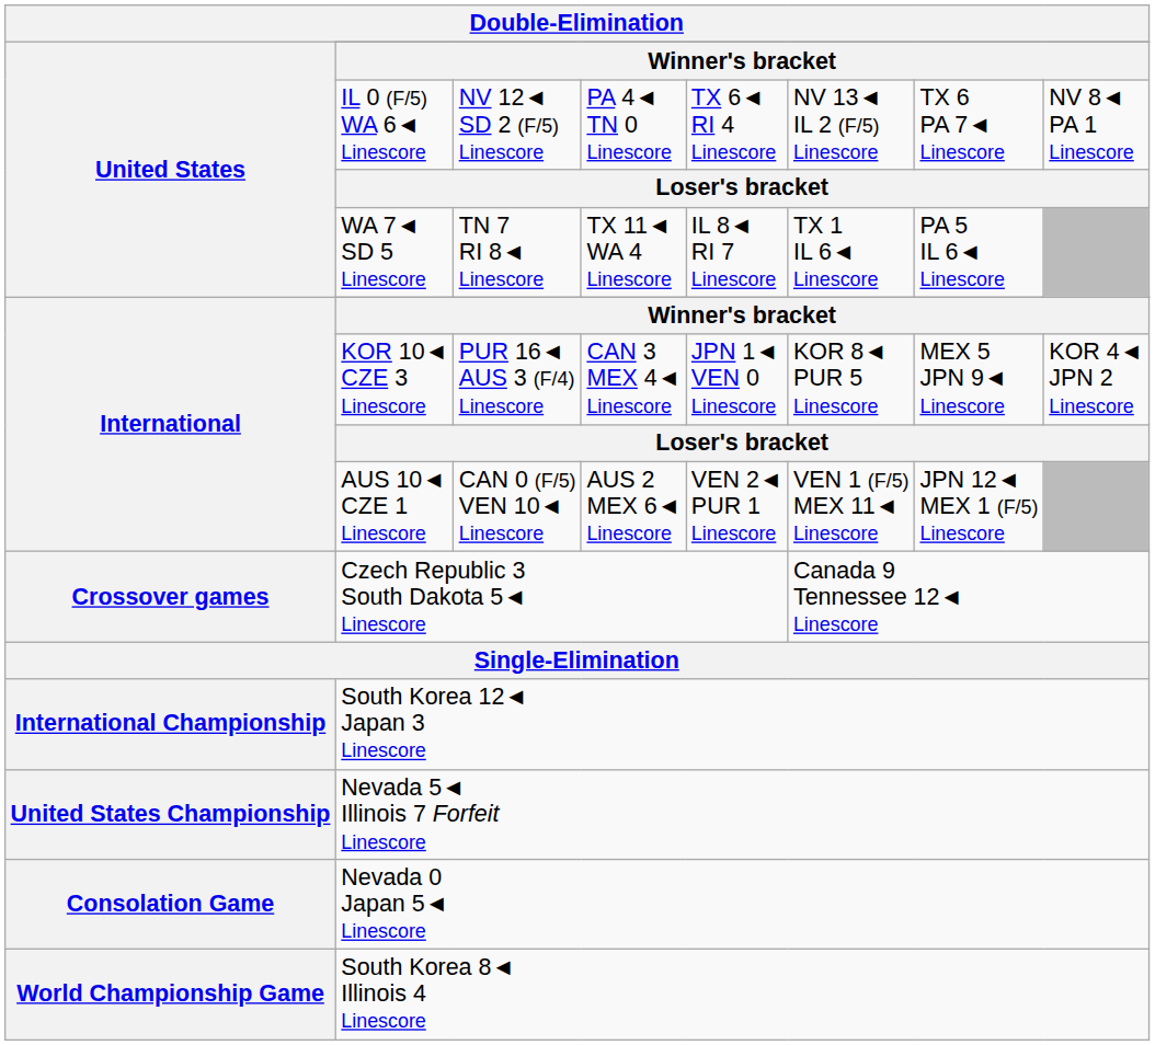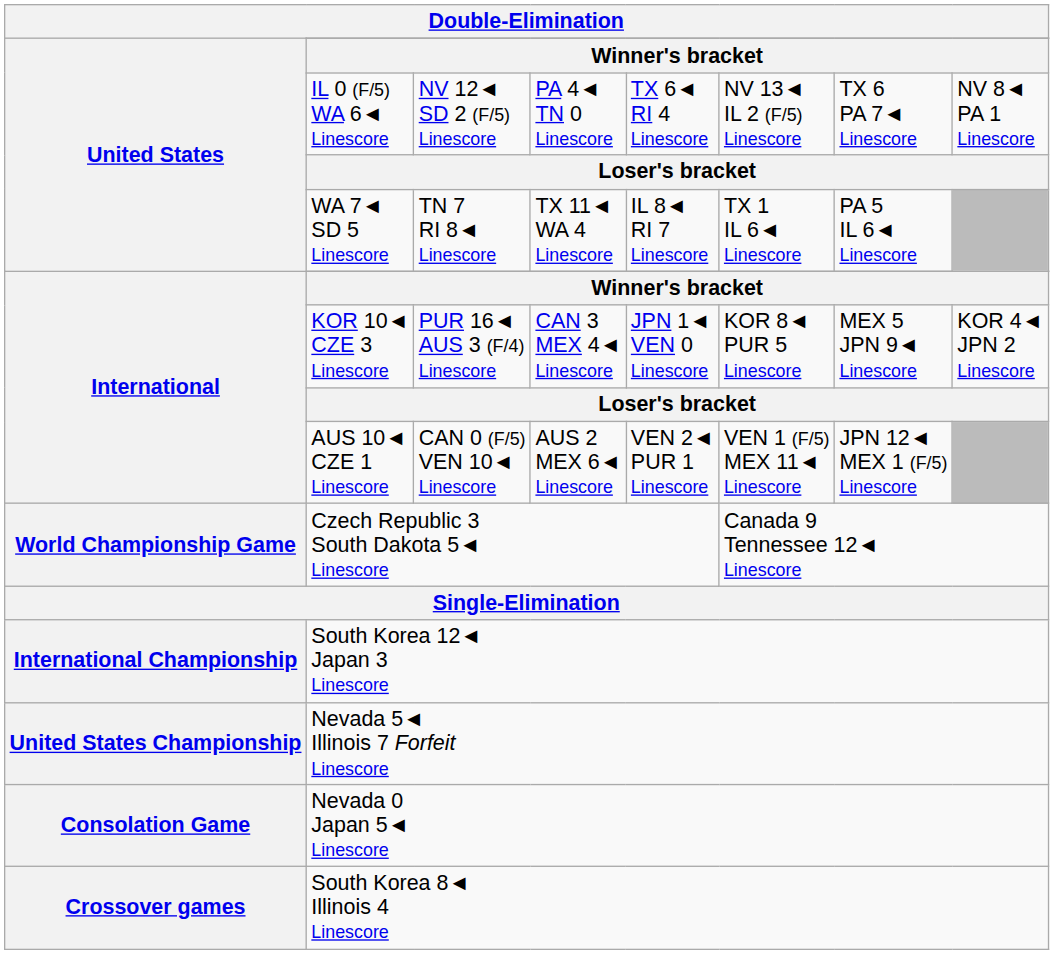Czech Republic 3 South Dakota 5◄ Linescore | Double-Elimination / United States: Crossover games -> World Championship Game
South Korea 8◄ Illinois 4 Linescore | Double-Elimination / United States: World Championship Game -> Crossover games
